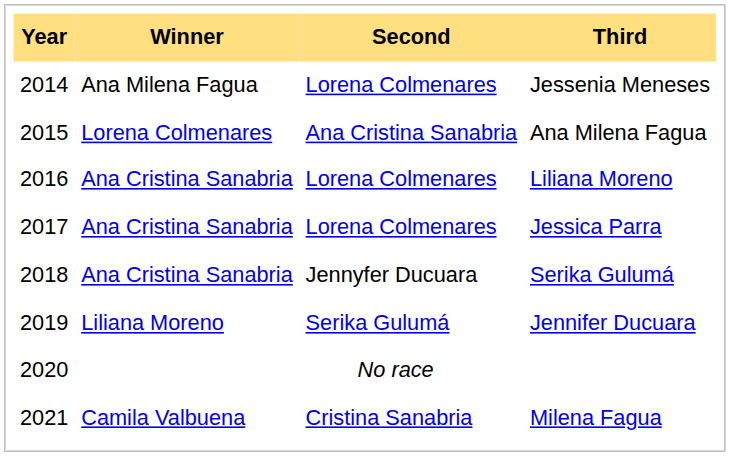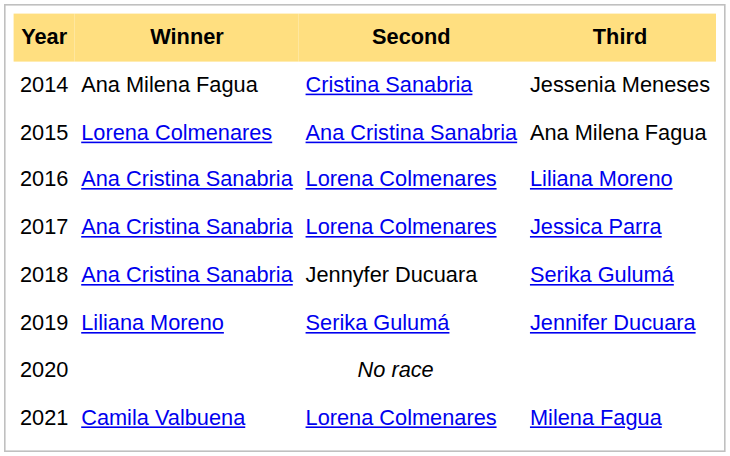Jessenia Meneses | Second: Lorena Colmenares -> Cristina Sanabria
Milena Fagua | Second: Cristina Sanabria -> Lorena Colmenares
